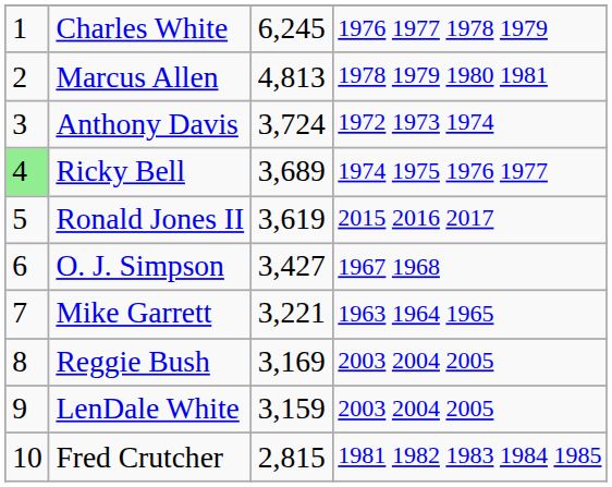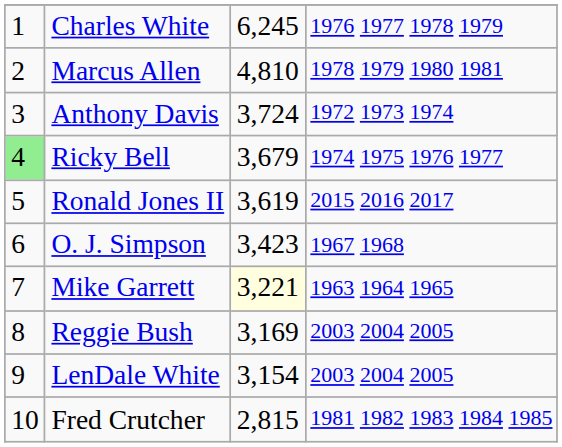Marcus Allen | column 3: 4,813 -> 4,810
Ricky Bell | column 3: 3,689 -> 3,679
O. J. Simpson | column 3: 3,427 -> 3,423
Mike Garrett | column 3: no background -> lightyellow background
LenDale White | column 3: 3,159 -> 3,154
